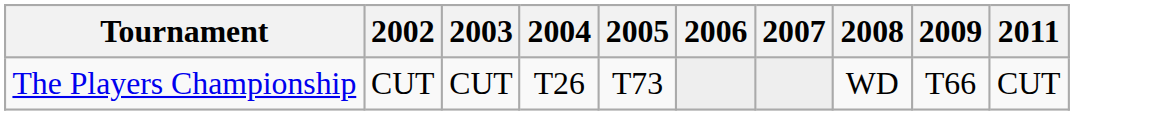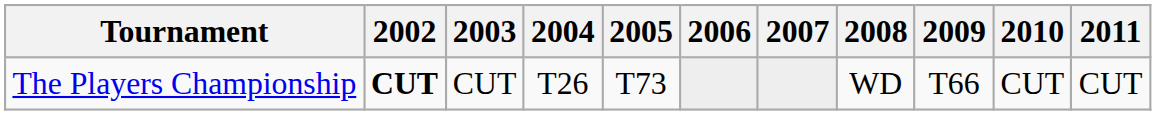+ column: 2010 | CUT
The Players Championship | 2002: normal -> bold
